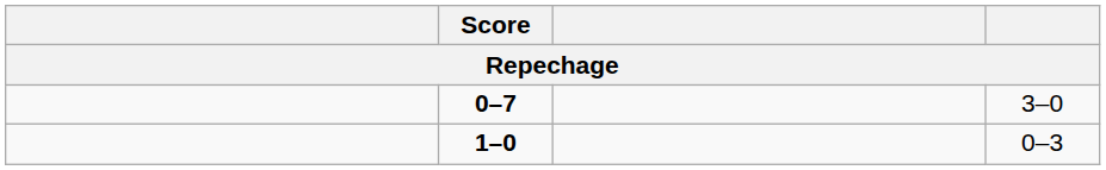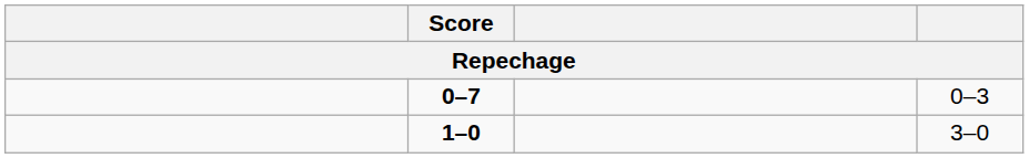0–7 | column 4: 3–0 -> 0–3
1–0 | column 4: 0–3 -> 3–0
